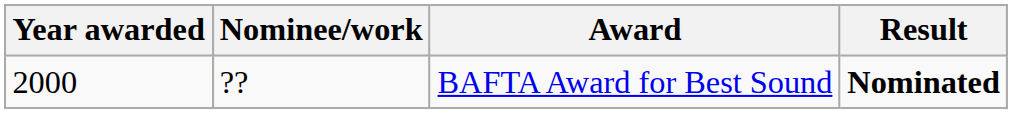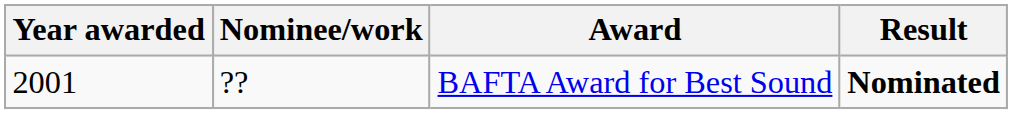BAFTA Award for Best Sound | Year awarded: 2000 -> 2001
